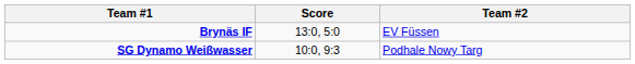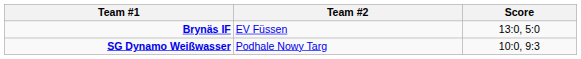columns swapped: Score <-> Team #2
